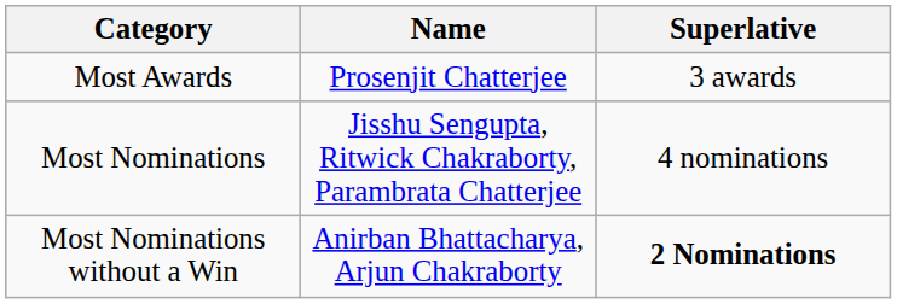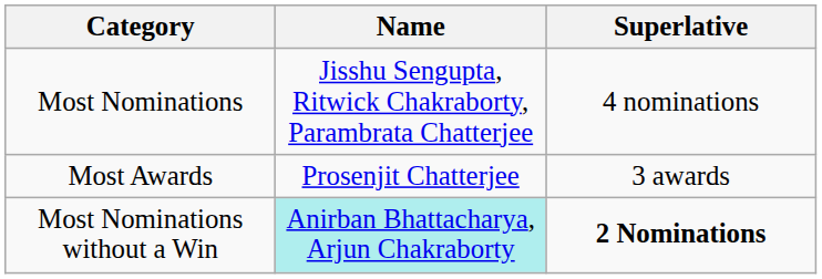rows swapped: Most Awards <-> Most Nominations
Most Nominations without a Win | Name: no background -> paleturquoise background
